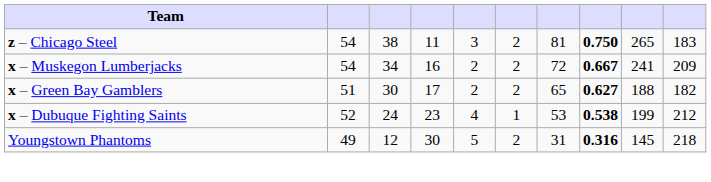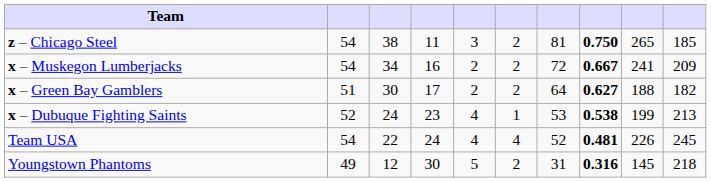z – Chicago Steel | column 10: 183 -> 185
x – Green Bay Gamblers | column 7: 65 -> 64
x – Dubuque Fighting Saints | column 10: 212 -> 213
+ row: Team USA | 54 | 22 | 24 | 4 | 4 | 52 | 0.481 | 226 | 245
